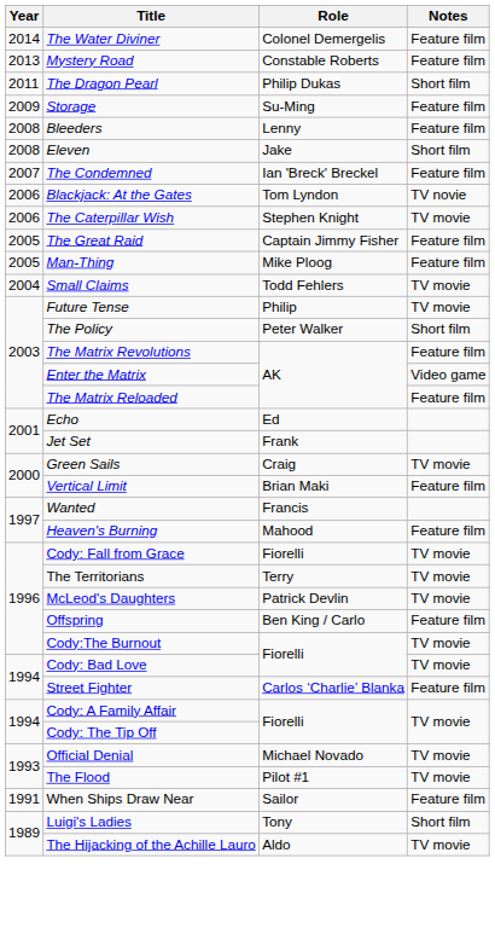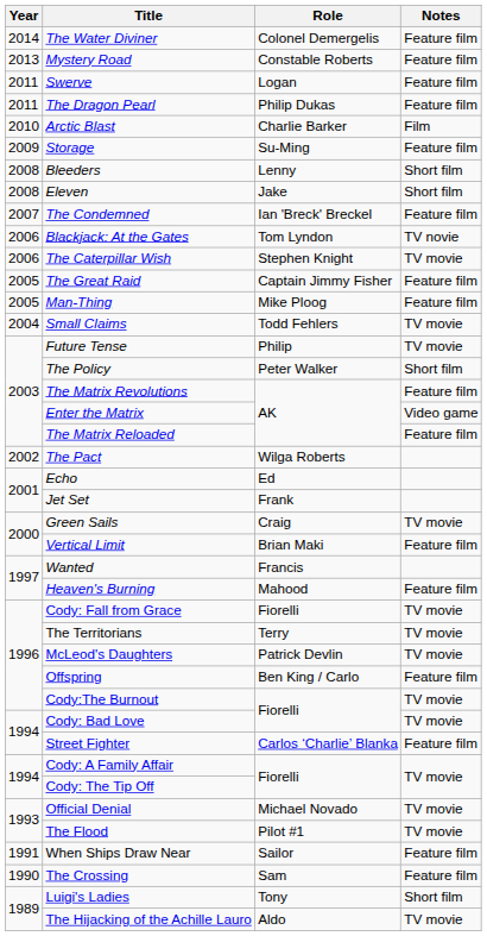+ row: 2011 | Swerve | Logan | Feature film
The Dragon Pearl | Notes: Short film -> Feature film
+ row: 2010 | Arctic Blast | Charlie Barker | Film
Bleeders | Notes: Feature film -> Short film
+ row: 2002 | The Pact | Wilga Roberts
+ row: 1990 | The Crossing | Sam | Feature film
